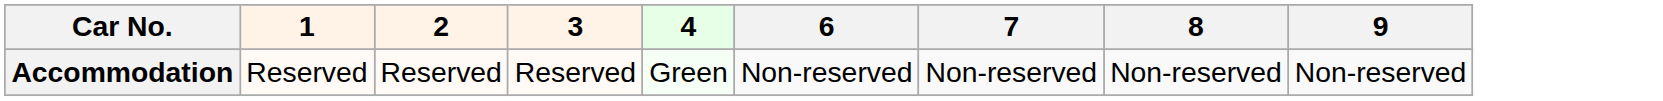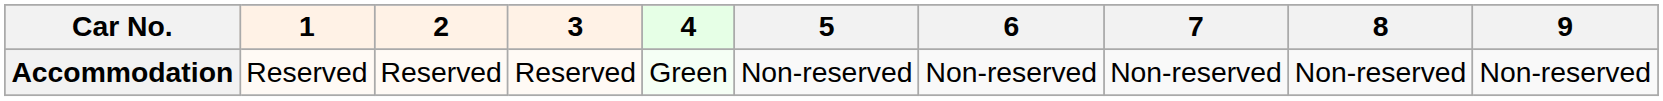+ column: 5 | Non-reserved
